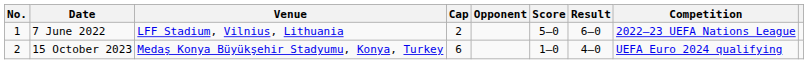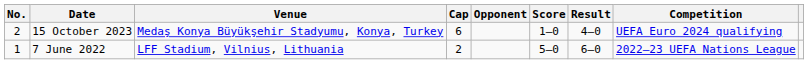rows swapped: 7 June 2022 <-> 15 October 2023
